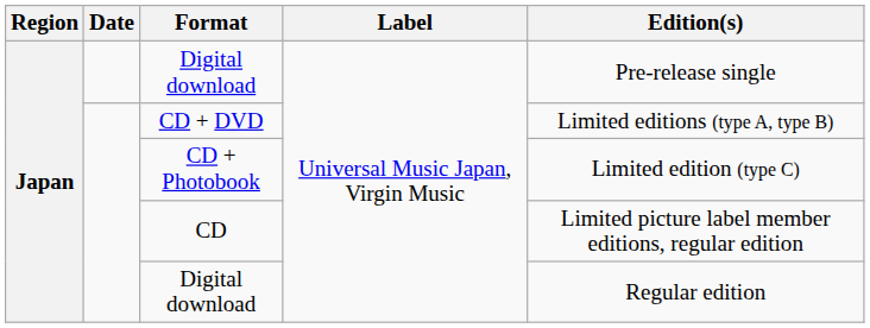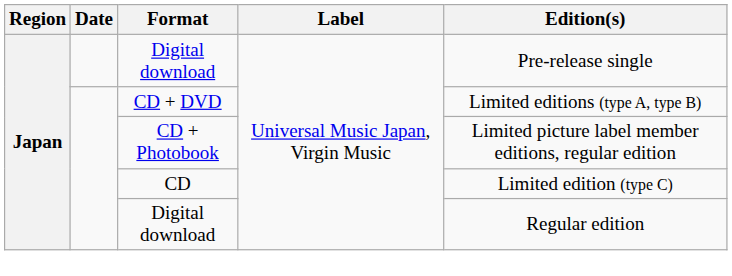CD + Photobook | Edition(s): Limited edition (type C) -> Limited picture label member editions, regular edition
CD | Edition(s): Limited picture label member editions, regular edition -> Limited edition (type C)
